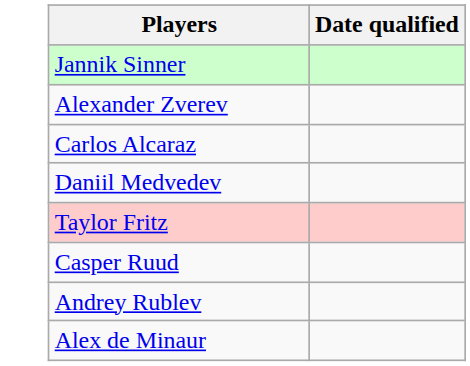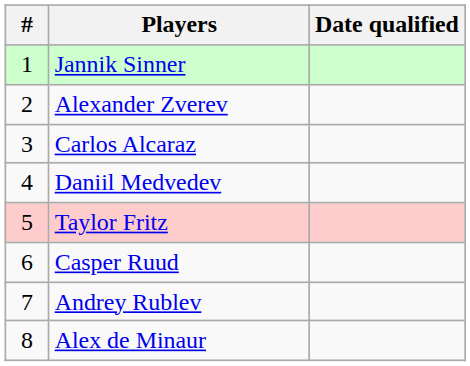+ column: # | 1 | 2 | 3 | 4 | 5 | 6 | 7 | 8
